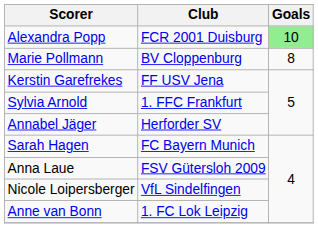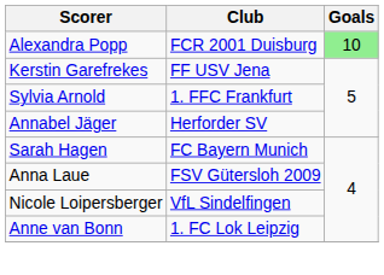- row: Marie Pollmann | BV Cloppenburg | 8
